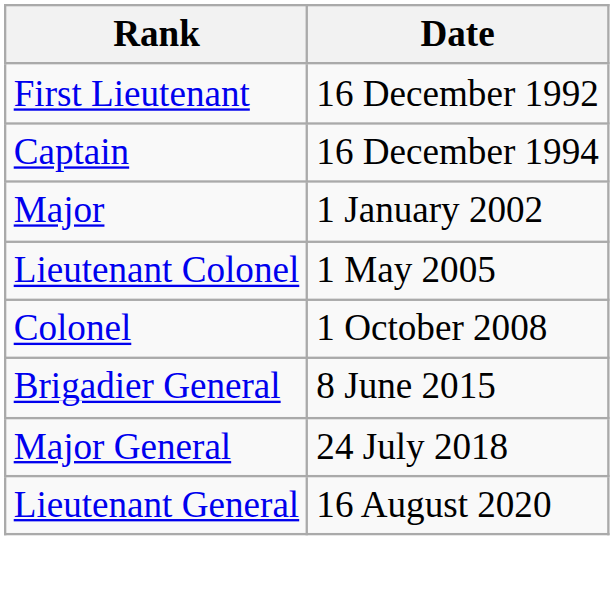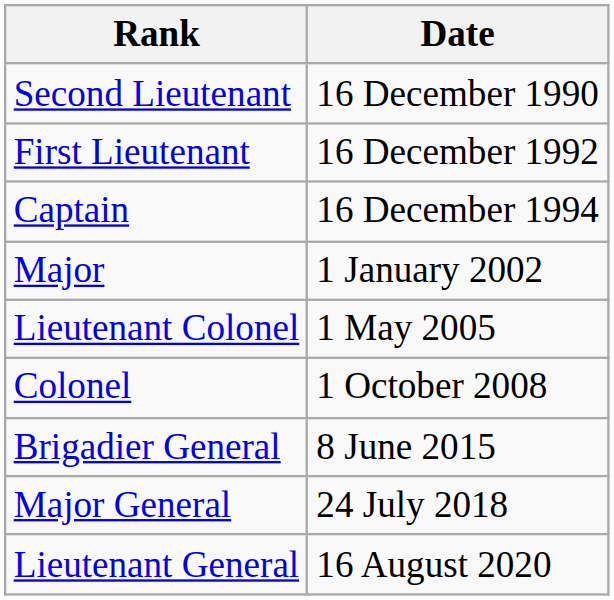+ row: Second Lieutenant | 16 December 1990
